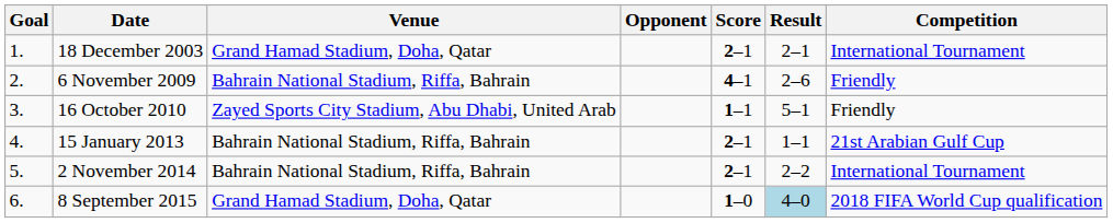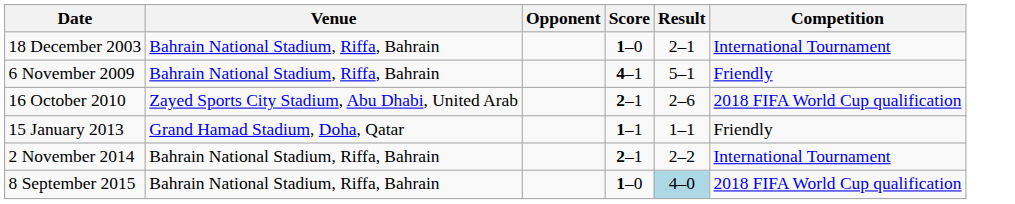- column: Goal | 1. | 2. | 3. | 4. | 5. | 6.
18 December 2003 | Venue: Grand Hamad Stadium, Doha, Qatar -> Bahrain National Stadium, Riffa, Bahrain
18 December 2003 | Score: 2–1 -> 1–0
6 November 2009 | Result: 2–6 -> 5–1
16 October 2010 | Score: 1–1 -> 2–1
16 October 2010 | Result: 5–1 -> 2–6
16 October 2010 | Competition: Friendly -> 2018 FIFA World Cup qualification
15 January 2013 | Venue: Bahrain National Stadium, Riffa, Bahrain -> Grand Hamad Stadium, Doha, Qatar
15 January 2013 | Score: 2–1 -> 1–1
15 January 2013 | Competition: 21st Arabian Gulf Cup -> Friendly
8 September 2015 | Venue: Grand Hamad Stadium, Doha, Qatar -> Bahrain National Stadium, Riffa, Bahrain
